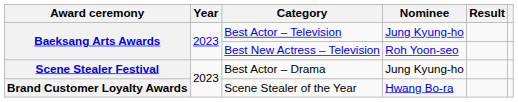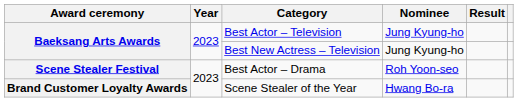Best New Actress – Television | Nominee: Roh Yoon-seo -> Jung Kyung-ho
Best Actor – Drama | Nominee: Jung Kyung-ho -> Roh Yoon-seo
